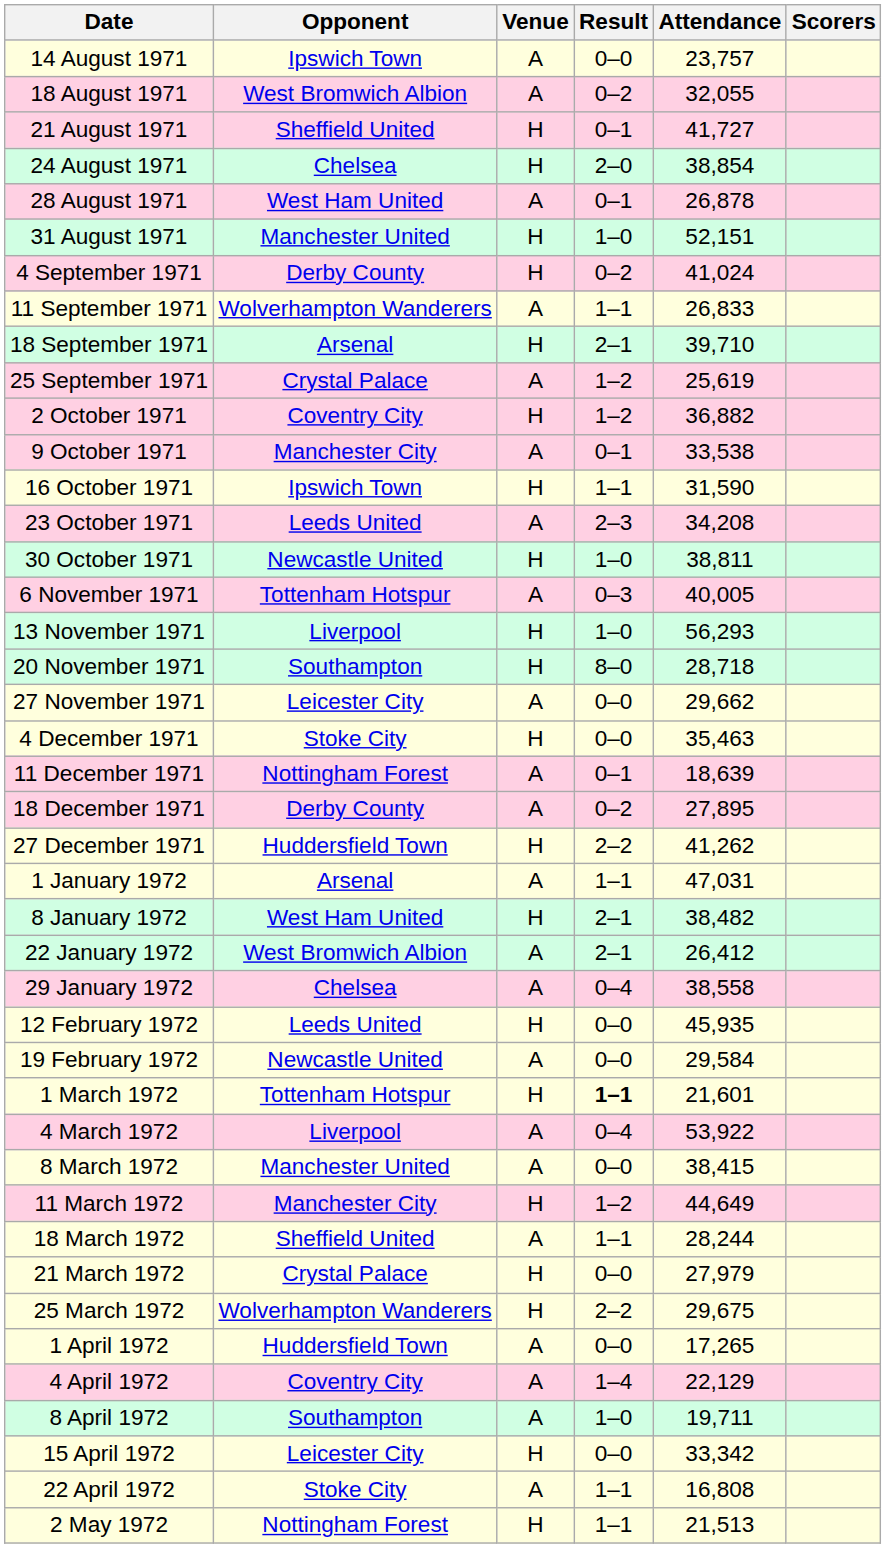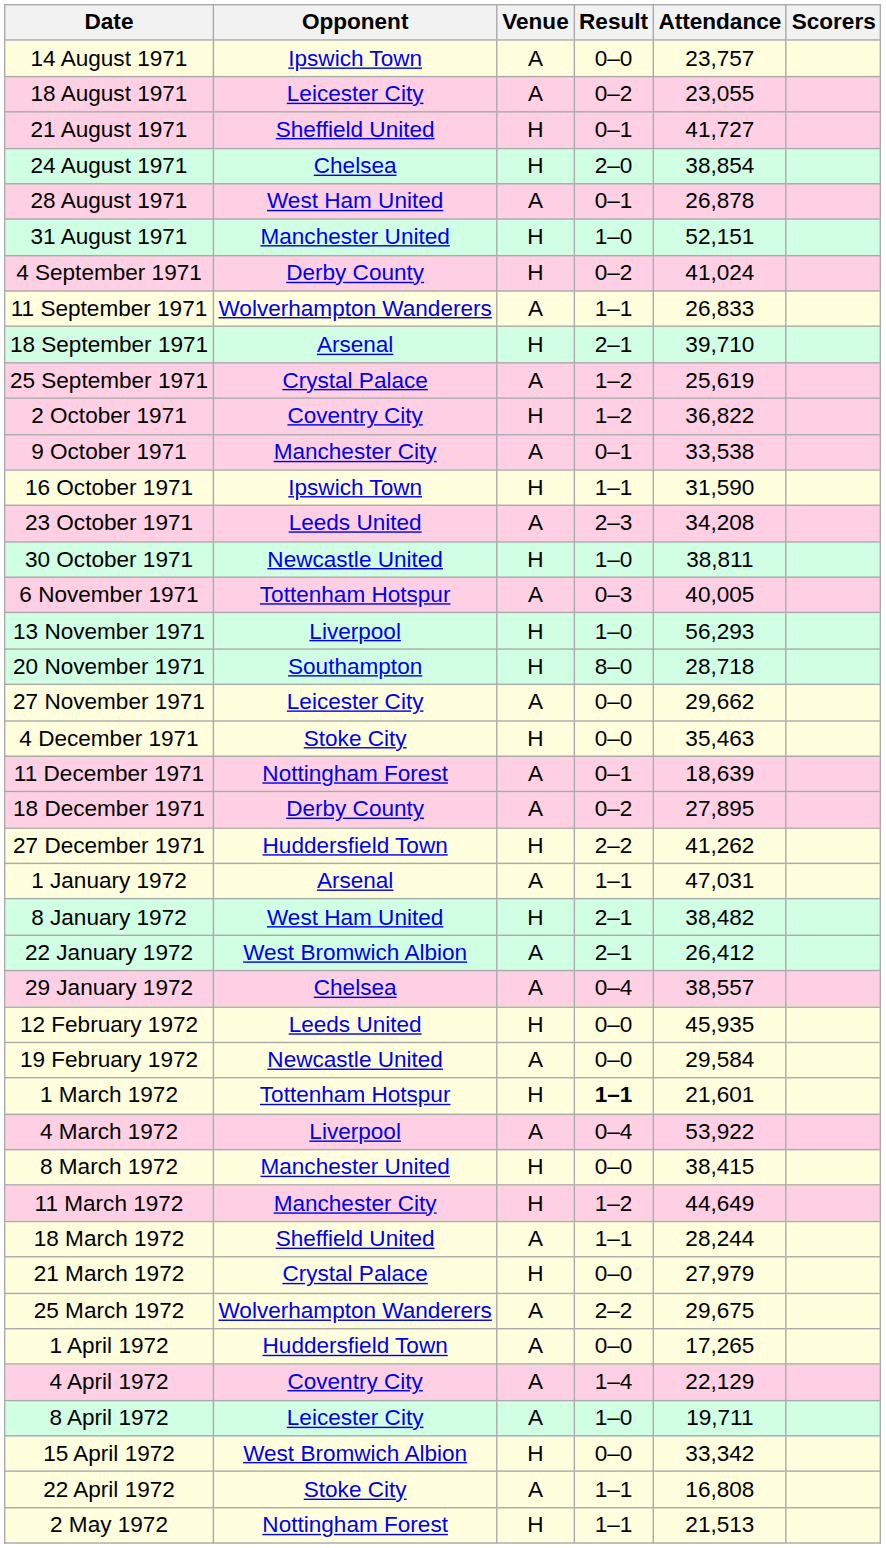18 August 1971 | Opponent: West Bromwich Albion -> Leicester City
18 August 1971 | Attendance: 32,055 -> 23,055
2 October 1971 | Attendance: 36,882 -> 36,822
29 January 1972 | Attendance: 38,558 -> 38,557
8 March 1972 | Venue: A -> H
25 March 1972 | Venue: H -> A
8 April 1972 | Opponent: Southampton -> Leicester City
15 April 1972 | Opponent: Leicester City -> West Bromwich Albion
